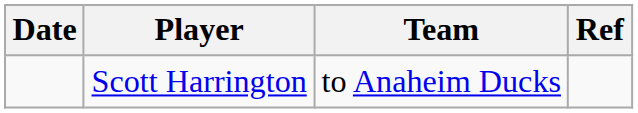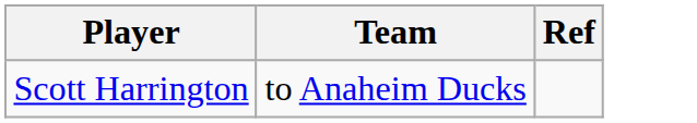- column: Date
